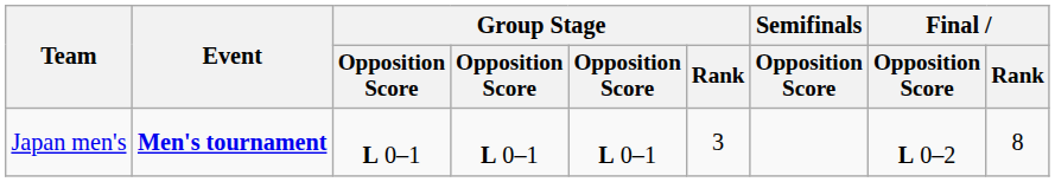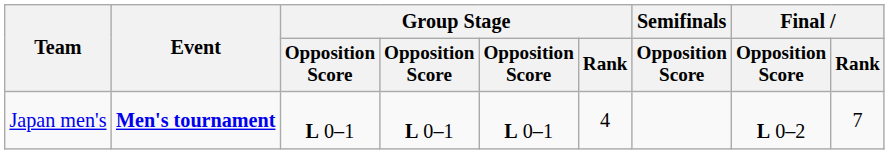Japan men's | Group Stage / Rank: 3 -> 4
Japan men's | Final / Rank: 8 -> 7
